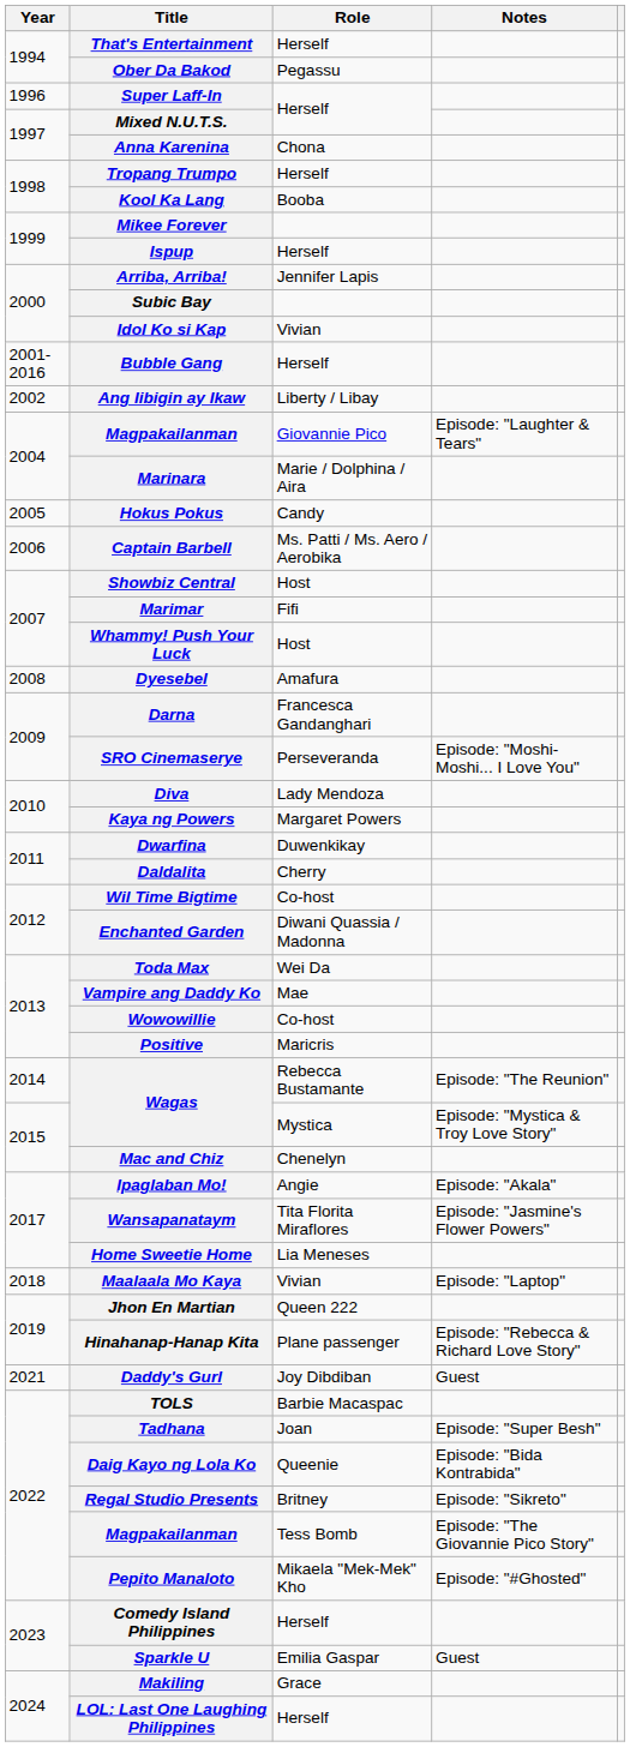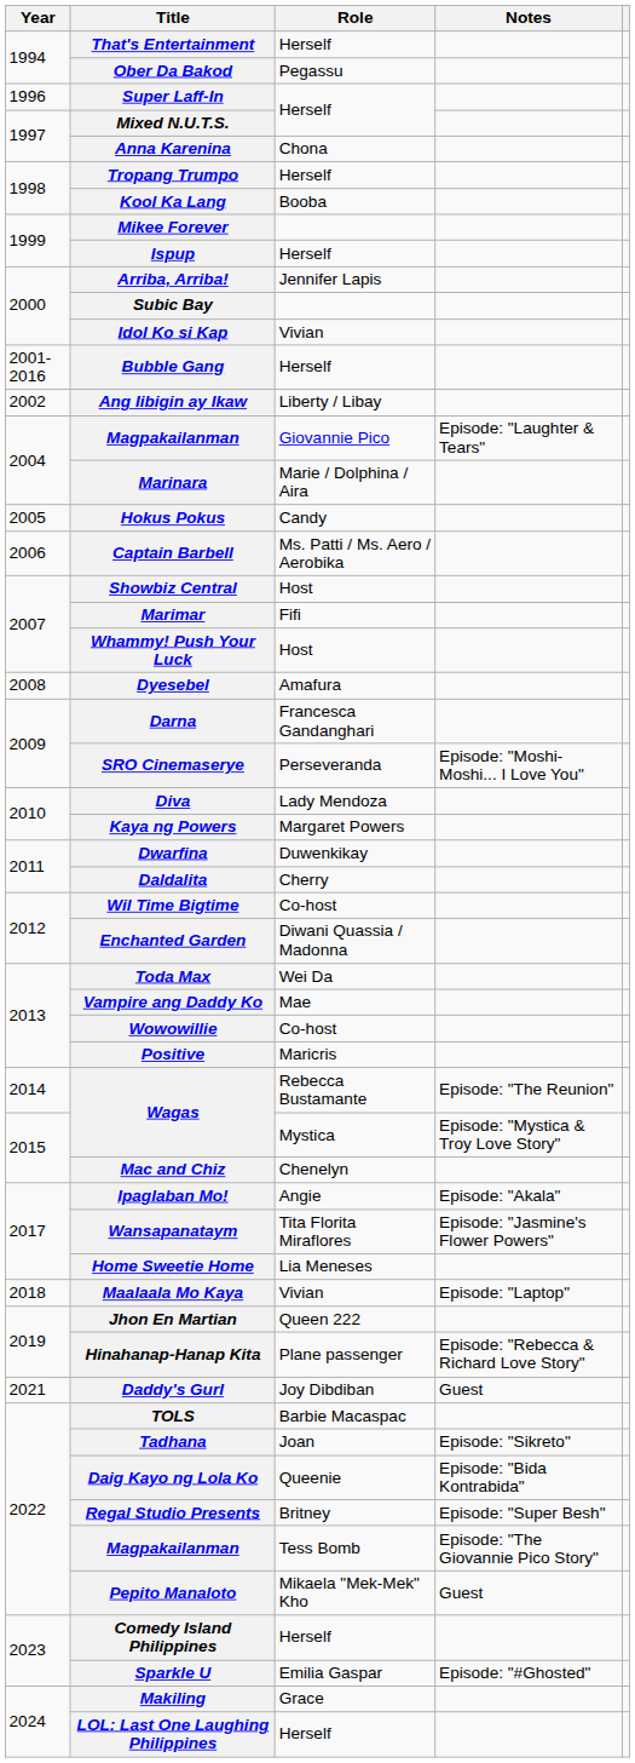Tadhana | Notes: Episode: "Super Besh" -> Episode: "Sikreto"
Regal Studio Presents | Notes: Episode: "Sikreto" -> Episode: "Super Besh"
Pepito Manaloto | Notes: Episode: "#Ghosted" -> Guest
Sparkle U | Notes: Guest -> Episode: "#Ghosted"
